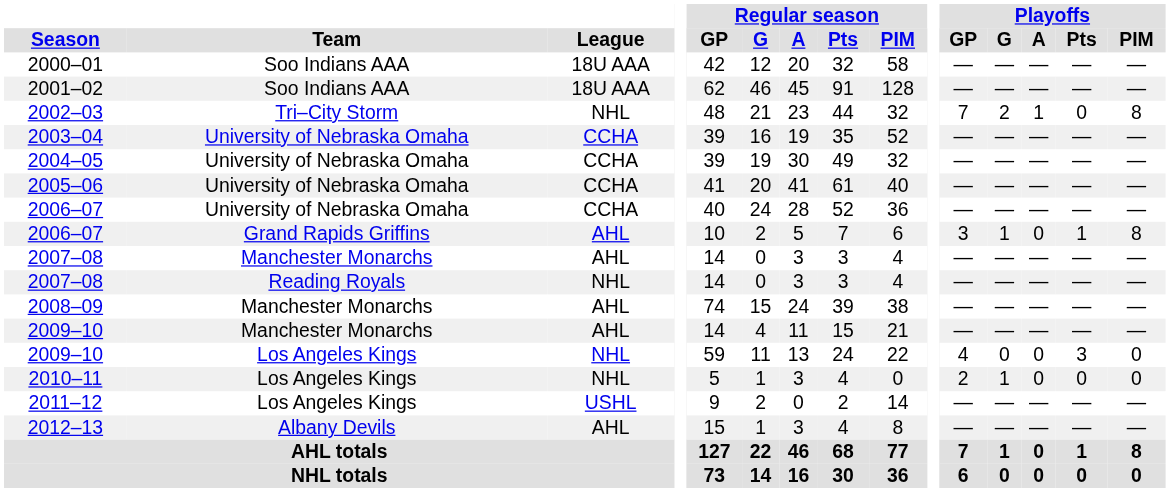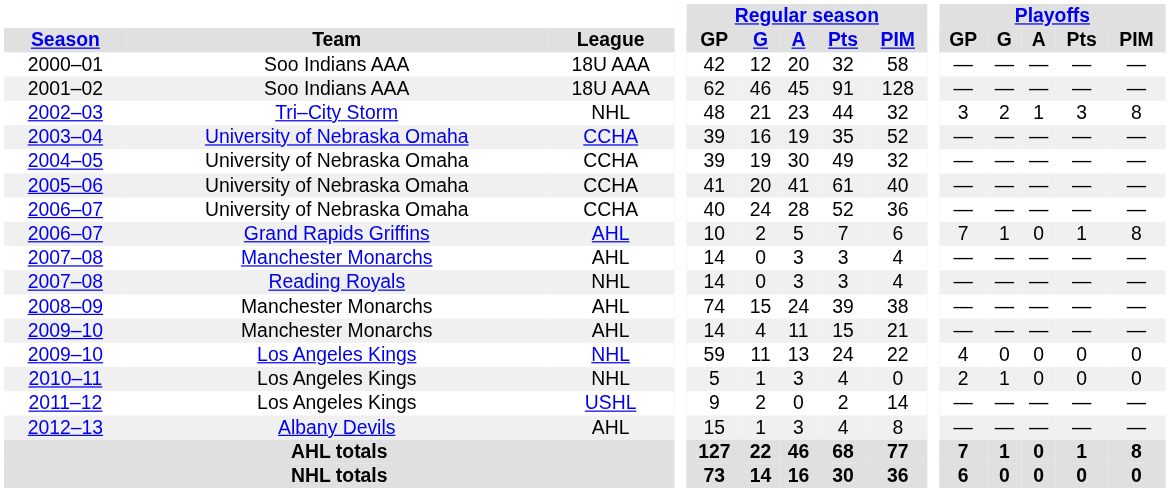2002–03 | Playoffs / GP: 7 -> 3
2002–03 | Playoffs / Pts: 0 -> 3
2006–07 / Grand Rapids Griffins | Playoffs / GP: 3 -> 7
2009–10 / Los Angeles Kings | Playoffs / Pts: 3 -> 0
